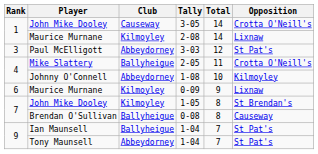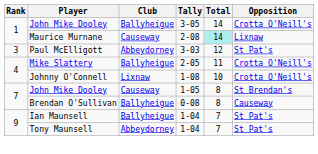3-05 | Club: Causeway -> Ballyheigue
2-08 | Club: Kilmoyley -> Causeway
2-08 | Total: no background -> paleturquoise background
1-08 | Club: Abbeydorney -> Lixnaw
1-08 | Opposition: Kilmoyley -> Crotta O'Neill's
- row: 6 | Maurice Murnane | Kilmoyley | 0-09 | 9 | Lixnaw
1-05 | Club: Kilmoyley -> Causeway
